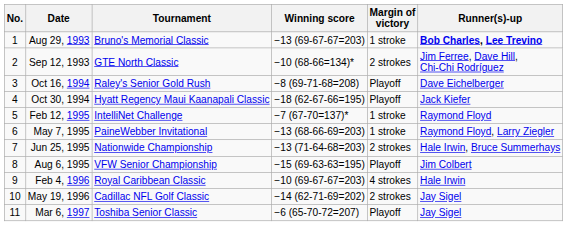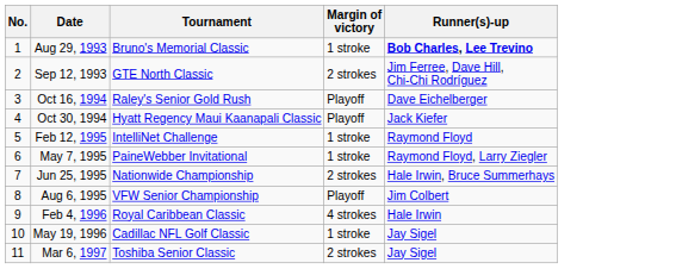- column: Winning score | −13 (69-67-67=203) | −10 (68-66=134)* | −8 (69-71-68=208) | −18 (62-67-66=195) | −7 (67-70=137)* | −13 (68-66-69=203) | −13 (71-64-68=203) | −15 (69-63-63=195) | −10 (69-67-67=203) | −14 (62-71-69=202) | −6 (65-70-72=207)
May 19, 1996 | Margin of victory: 2 strokes -> 1 stroke
Mar 6, 1997 | Margin of victory: Playoff -> 2 strokes
